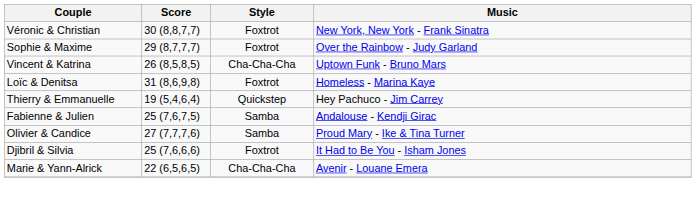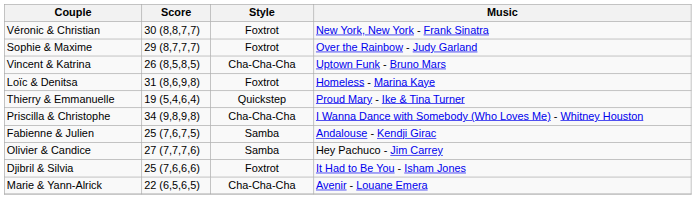Thierry & Emmanuelle | Music: Hey Pachuco - Jim Carrey -> Proud Mary - Ike & Tina Turner
+ row: Priscilla & Christophe | 34 (9,8,9,8) | Cha-Cha-Cha | I Wanna Dance with Somebody (Who Loves Me) - Whitney Houston
Olivier & Candice | Music: Proud Mary - Ike & Tina Turner -> Hey Pachuco - Jim Carrey
